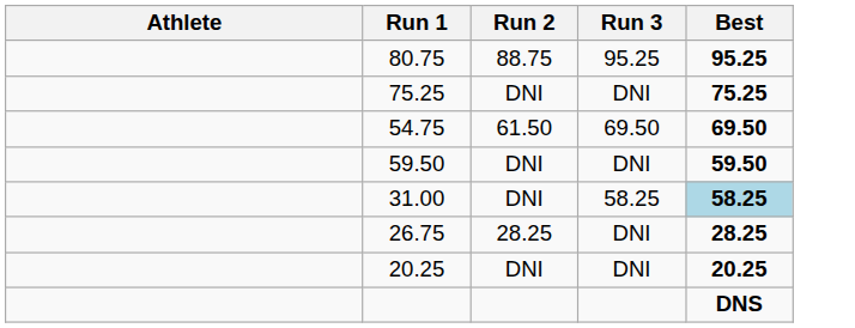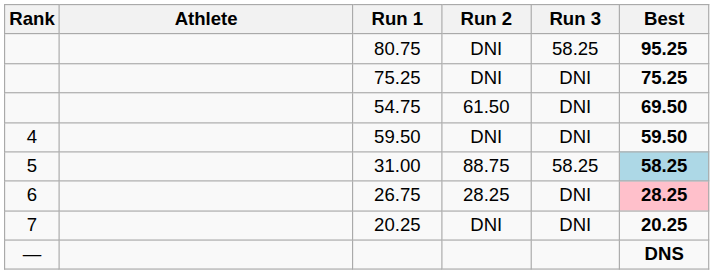+ column: Rank | 4 | 5 | 6 | 7 | —
80.75 | Run 2: 88.75 -> DNI
80.75 | Run 3: 95.25 -> 58.25
54.75 | Run 3: 69.50 -> DNI
31.00 | Run 2: DNI -> 88.75
26.75 | Best: no background -> pink background
